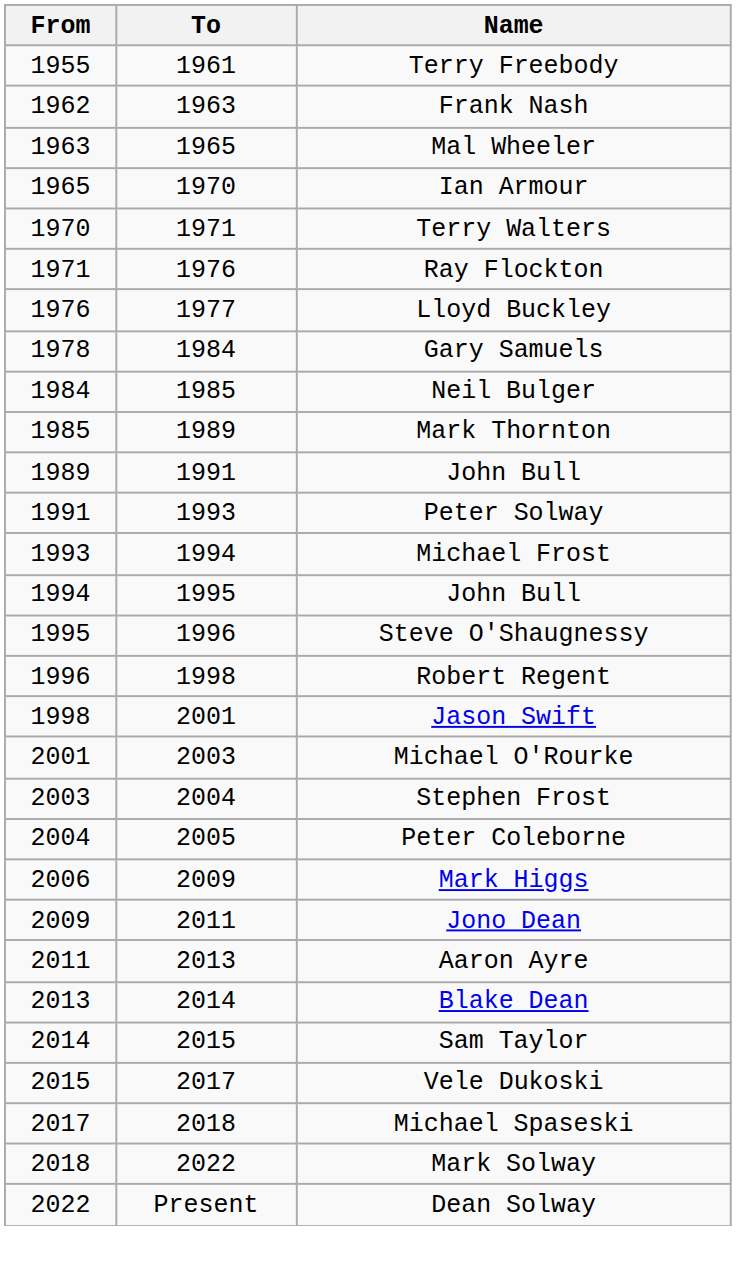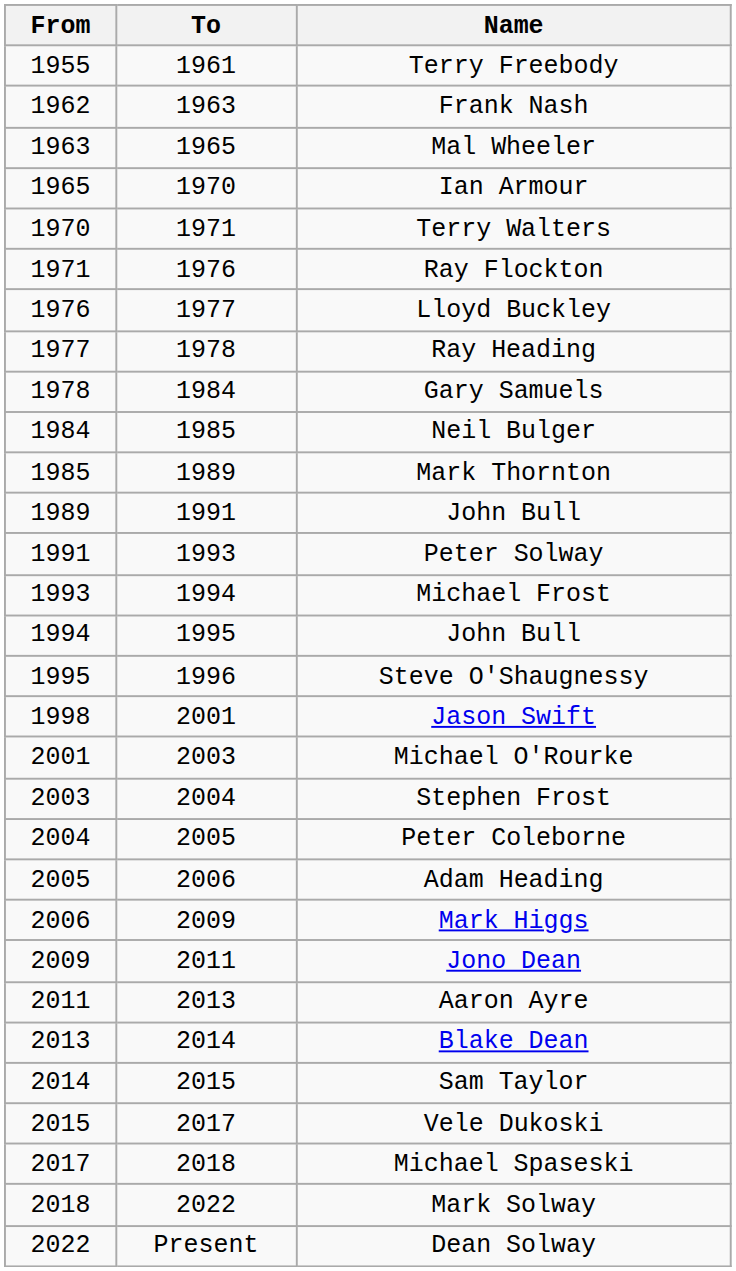+ row: 1977 | 1978 | Ray Heading
- row: 1996 | 1998 | Robert Regent
+ row: 2005 | 2006 | Adam Heading
